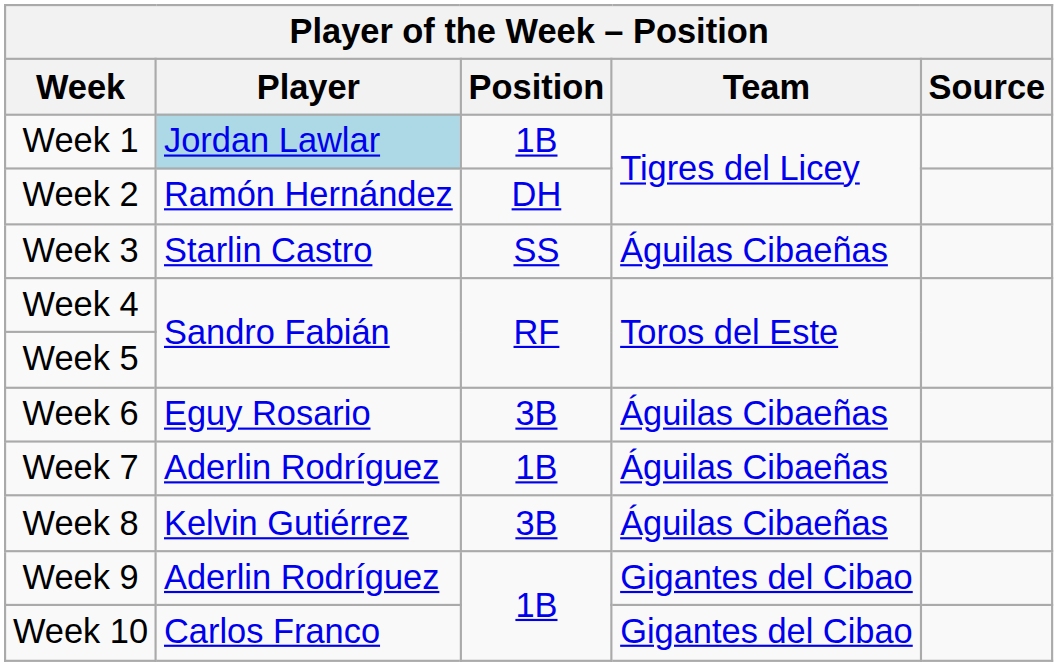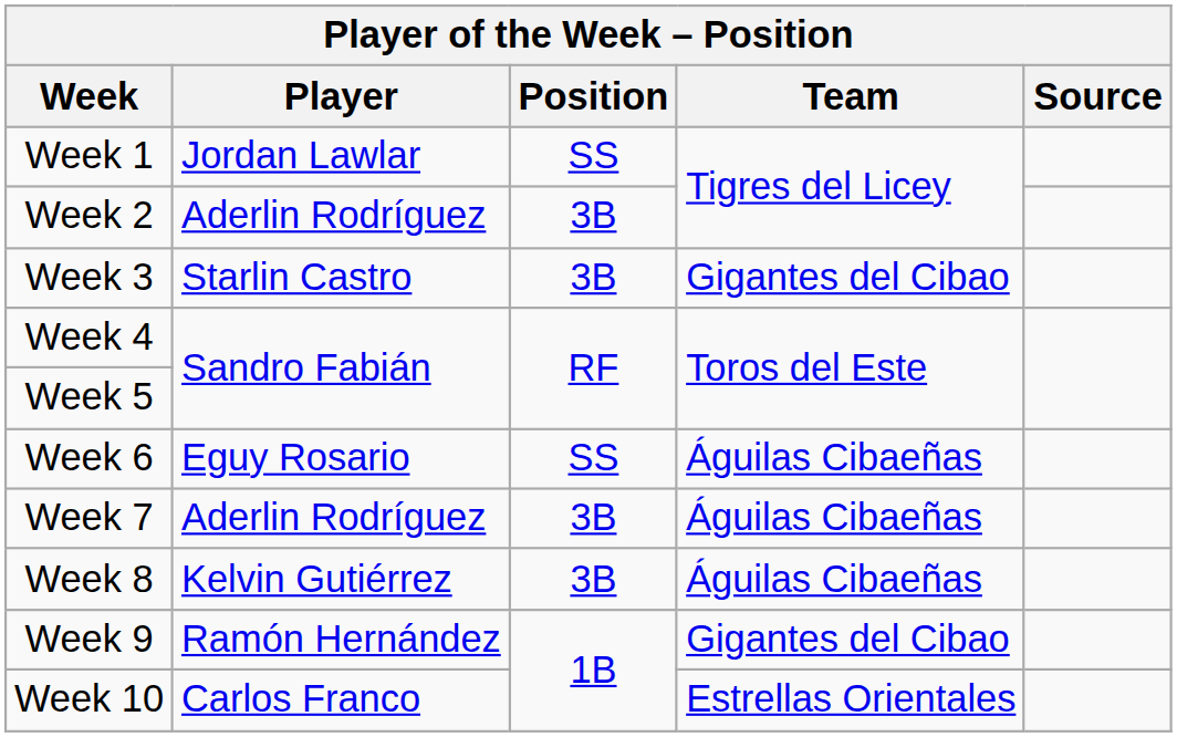Week 1 | Player: lightblue background -> no background
Week 1 | Position: 1B -> SS
Week 2 | Player: Ramón Hernández -> Aderlin Rodríguez
Week 2 | Position: DH -> 3B
Week 3 | Position: SS -> 3B
Week 3 | Team: Águilas Cibaeñas -> Gigantes del Cibao
Week 6 | Position: 3B -> SS
Week 7 | Position: 1B -> 3B
Week 9 | Player: Aderlin Rodríguez -> Ramón Hernández
Week 10 | Team: Gigantes del Cibao -> Estrellas Orientales
